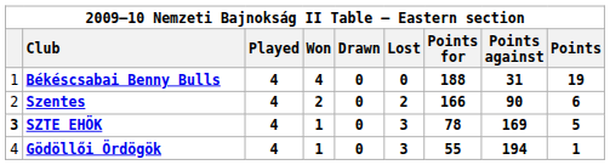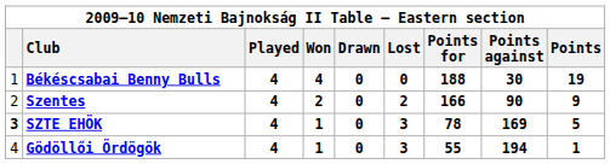Békéscsabai Benny Bulls | Points against: 31 -> 30
Szentes | Points: 6 -> 9
